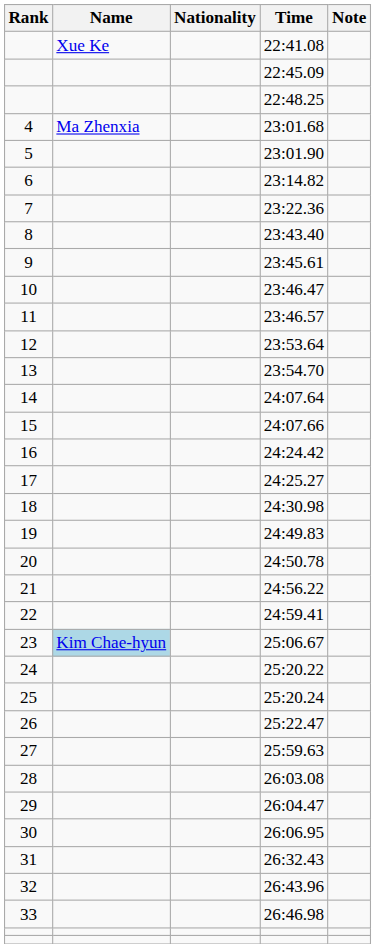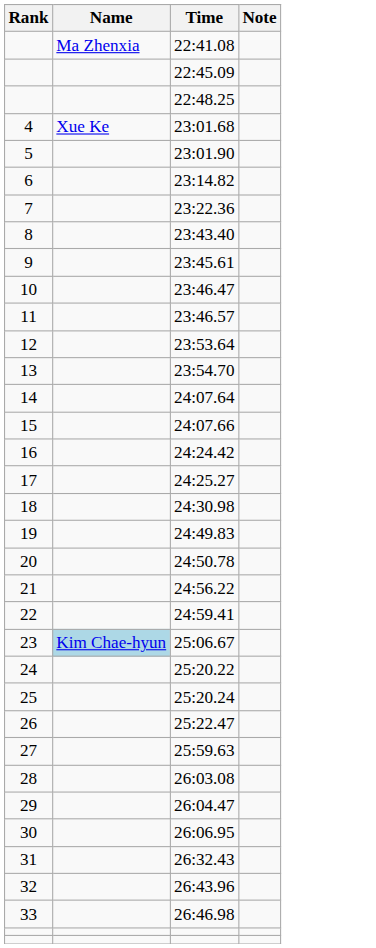- column: Nationality
22:41.08 | Name: Xue Ke -> Ma Zhenxia
23:01.68 | Name: Ma Zhenxia -> Xue Ke
